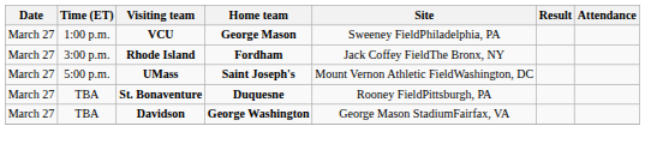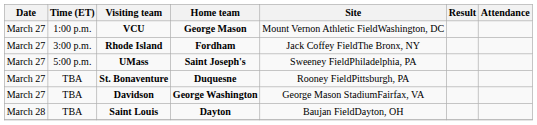VCU | Site: Sweeney FieldPhiladelphia, PA -> Mount Vernon Athletic FieldWashington, DC
UMass | Site: Mount Vernon Athletic FieldWashington, DC -> Sweeney FieldPhiladelphia, PA
+ row: March 28 | TBA | Saint Louis | Dayton | Baujan FieldDayton, OH
